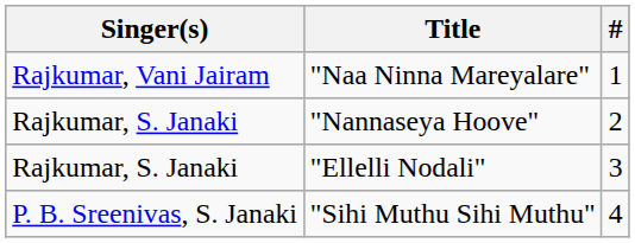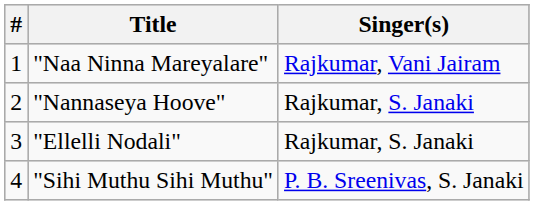columns swapped: # <-> Singer(s)
